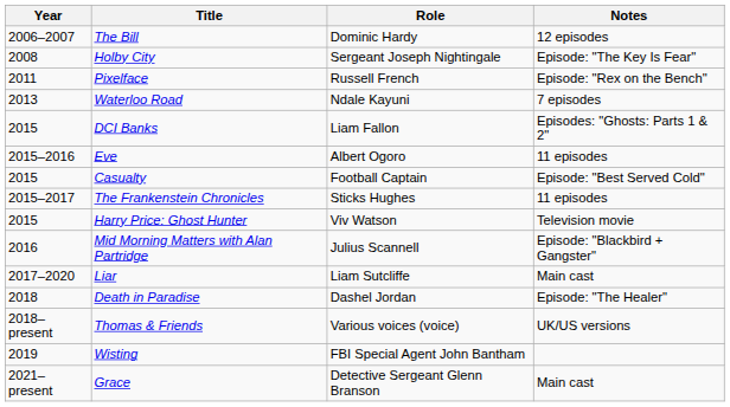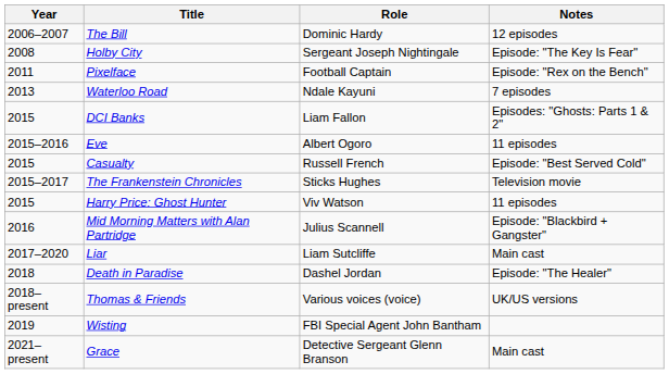Pixelface | Role: Russell French -> Football Captain
Casualty | Role: Football Captain -> Russell French
The Frankenstein Chronicles | Notes: 11 episodes -> Television movie
Harry Price: Ghost Hunter | Notes: Television movie -> 11 episodes
